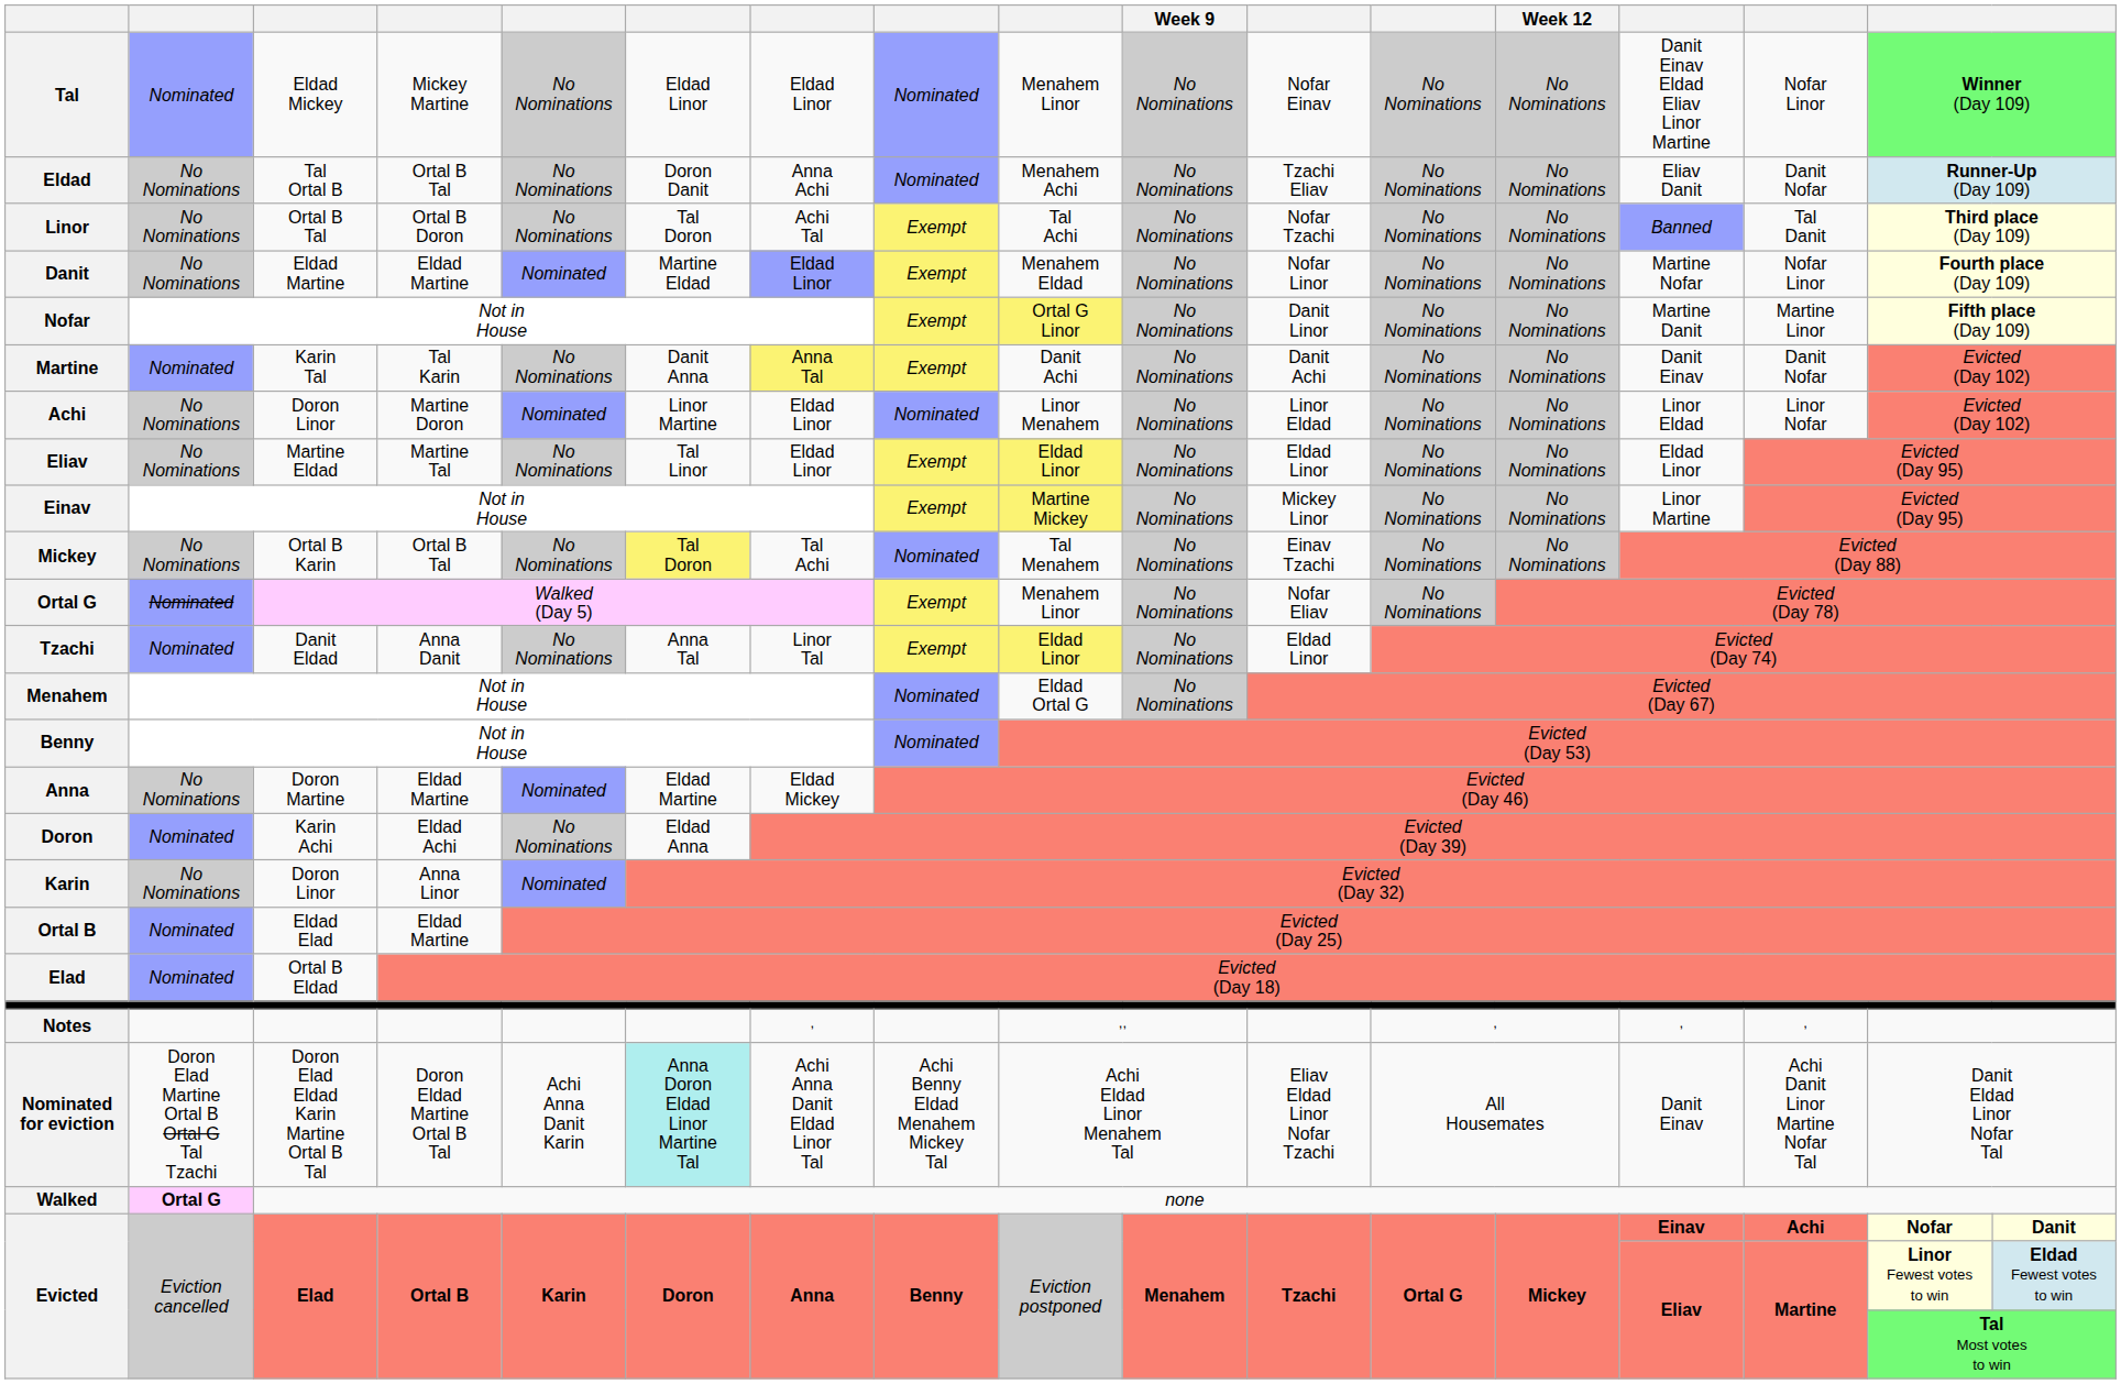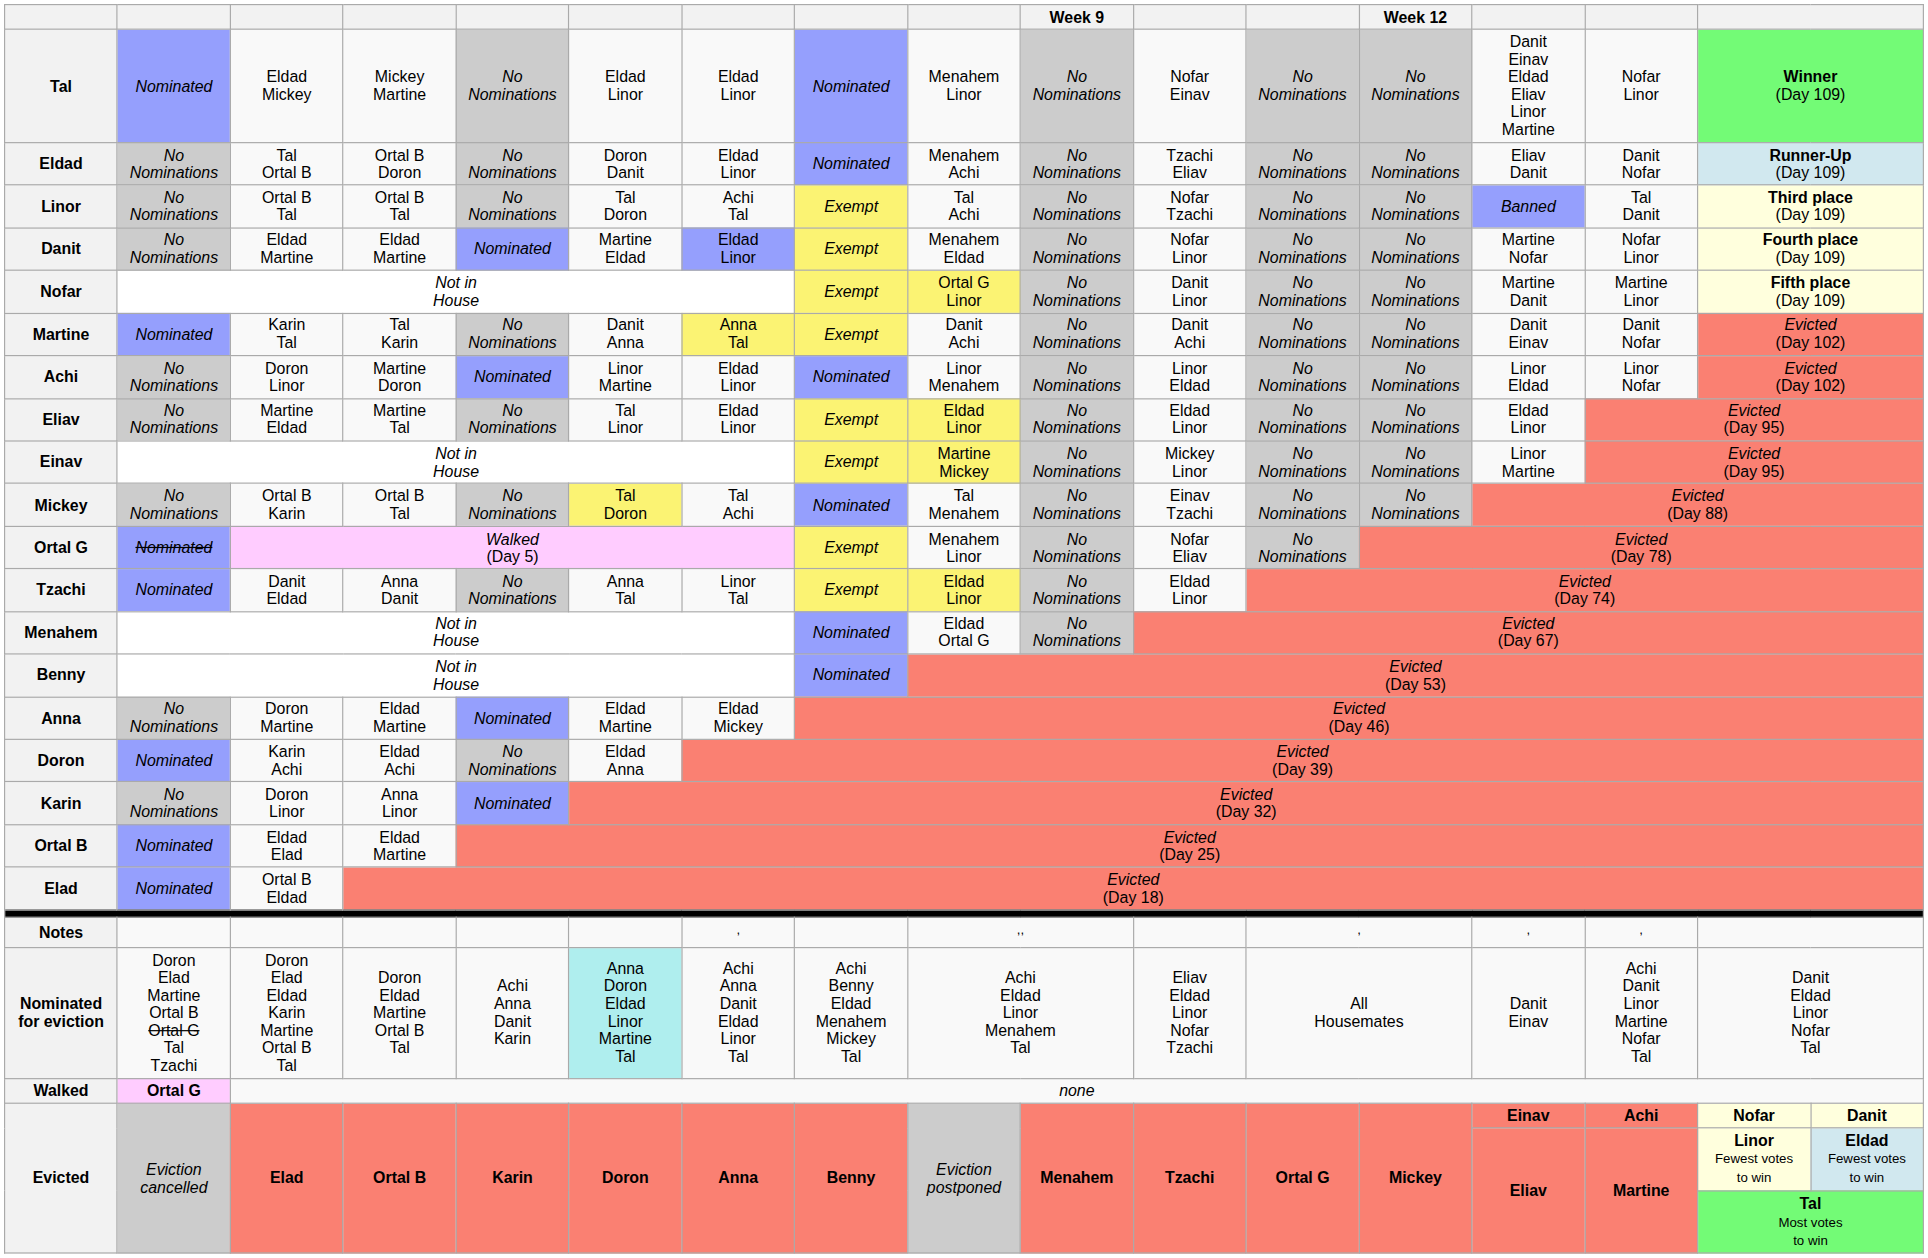Eldad | column 4: Ortal B Tal -> Ortal B Doron
Eldad | column 7: Anna Achi -> Eldad Linor
Linor | column 4: Ortal B Doron -> Ortal B Tal
